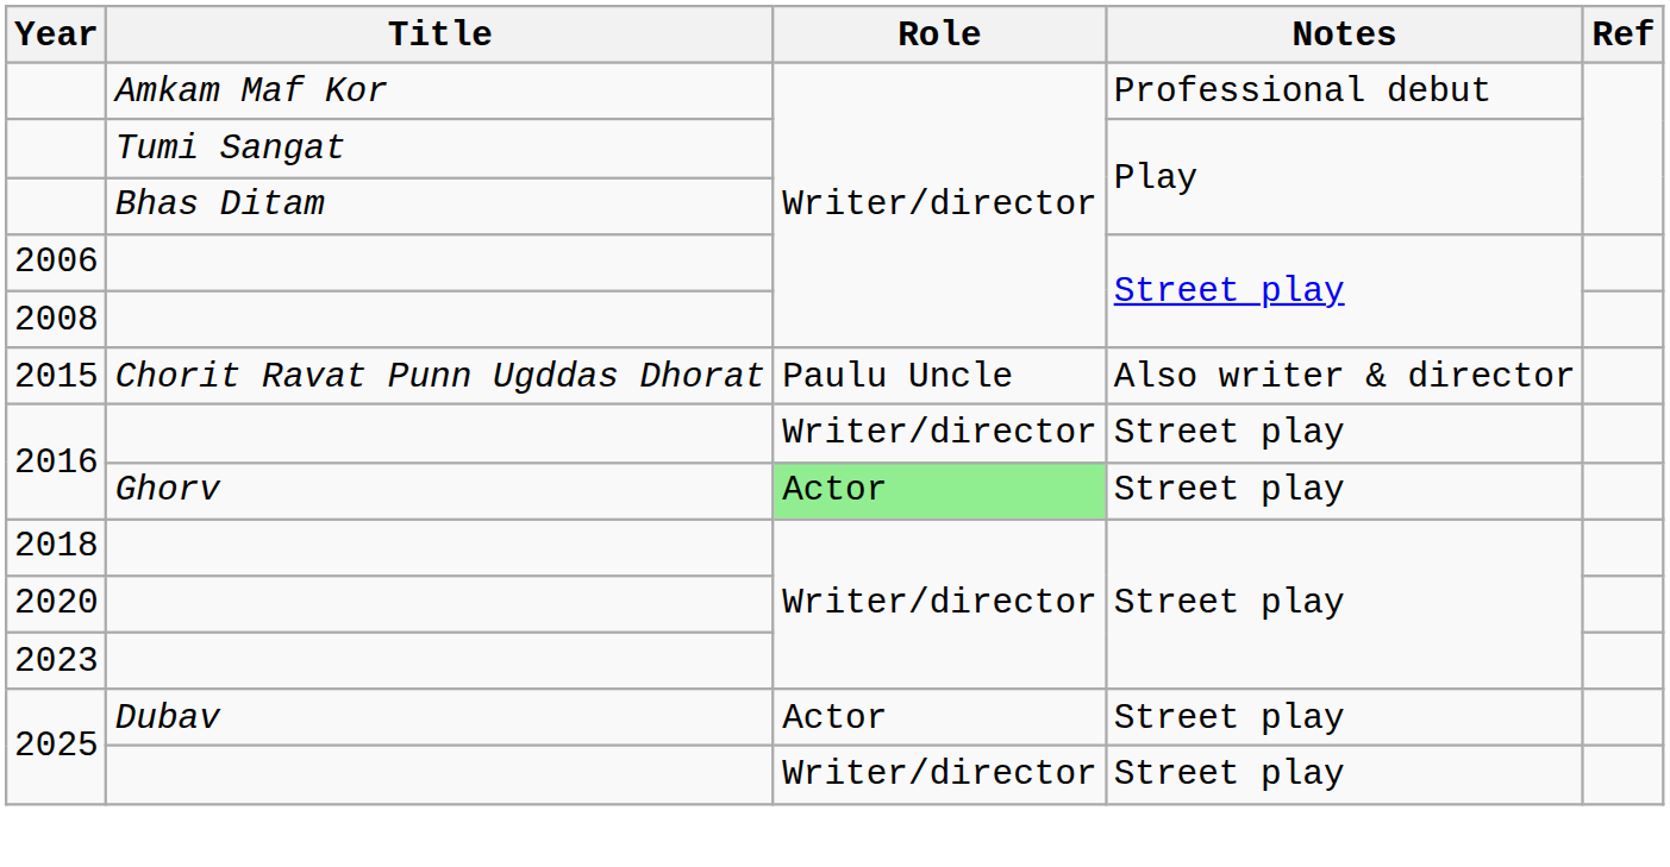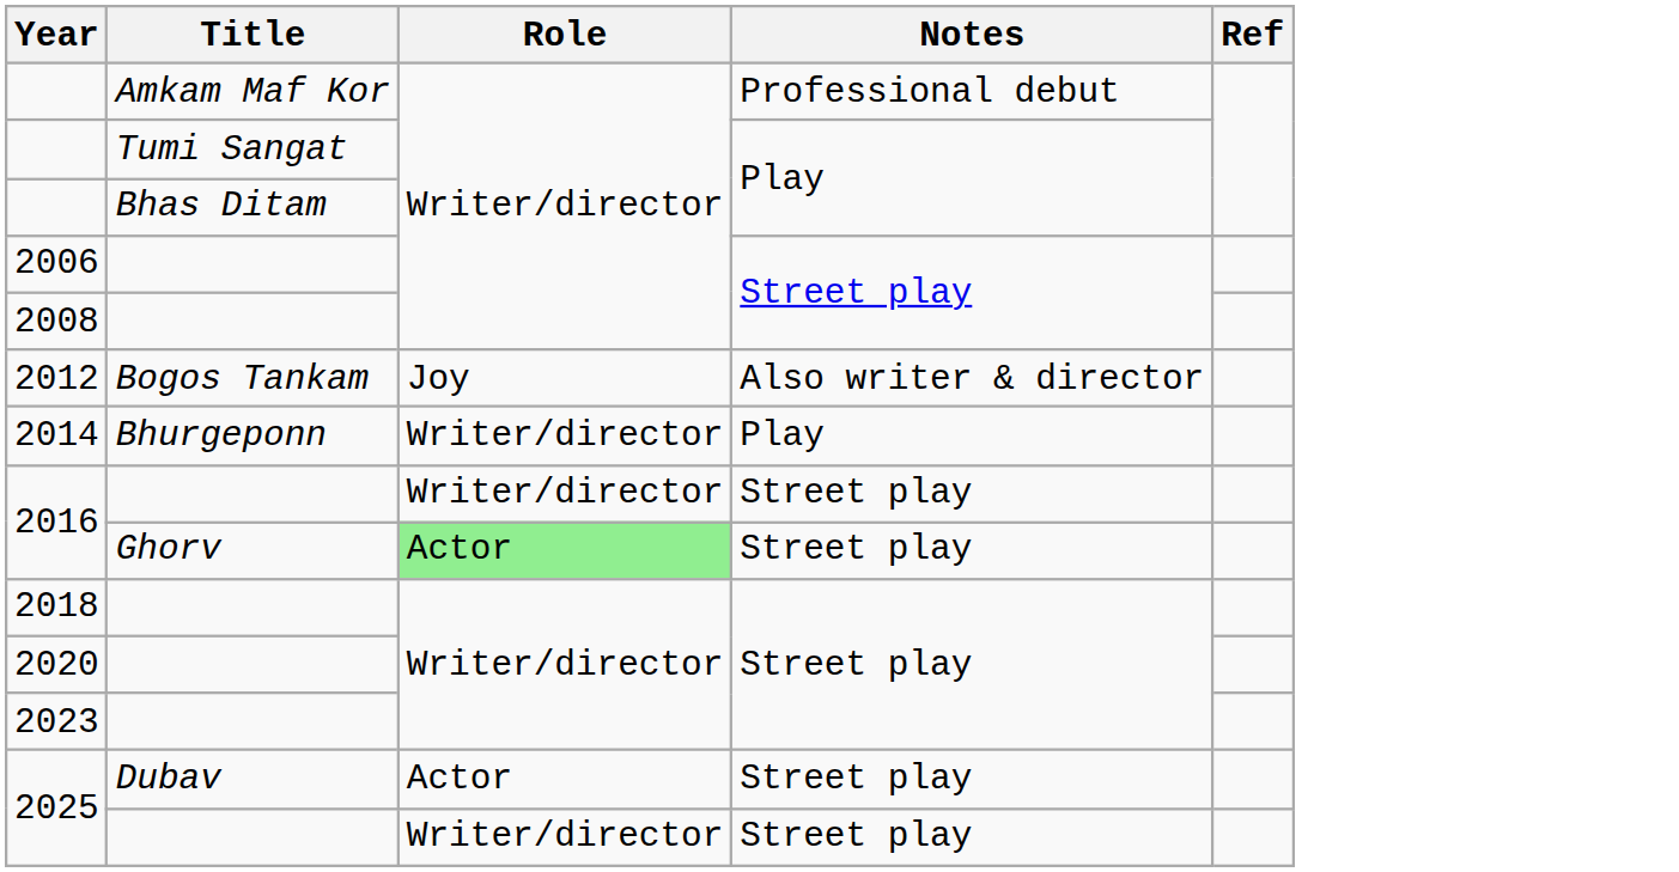+ row: 2012 | Bogos Tankam | Joy | Also writer & director
+ row: 2014 | Bhurgeponn | Writer/director | Play
- row: 2015 | Chorit Ravat Punn Ugddas Dhorat | Paulu Uncle | Also writer & director
